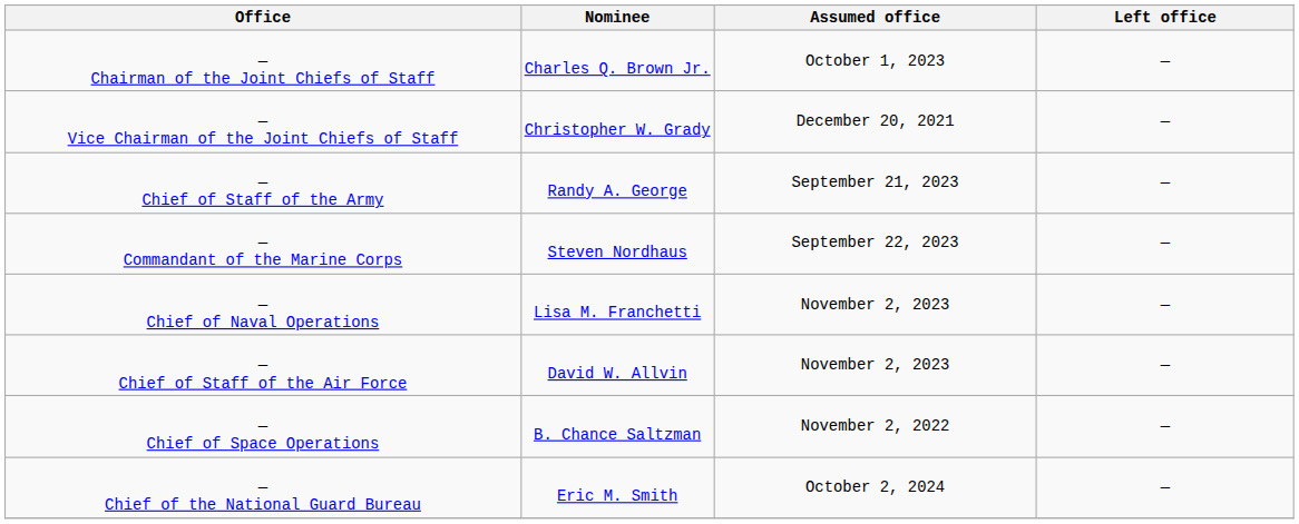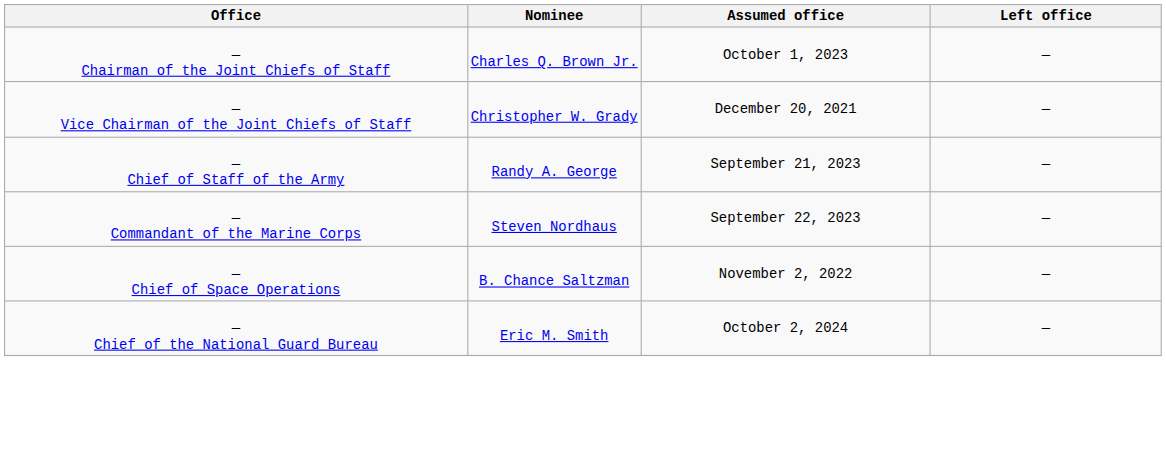- row: — Chief of Naval Operations | Lisa M. Franchetti | November 2, 2023 | —
- row: — Chief of Staff of the Air Force | David W. Allvin | November 2, 2023 | —
